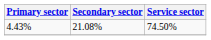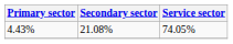4.43% | Service sector: 74.50% -> 74.05%
